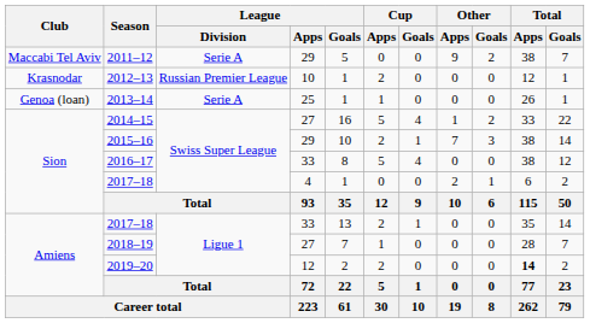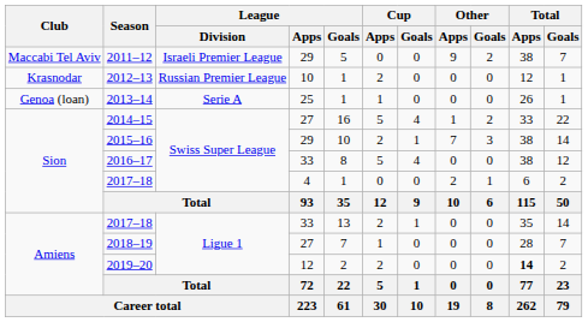2011–12 | League / Division: Serie A -> Israeli Premier League
